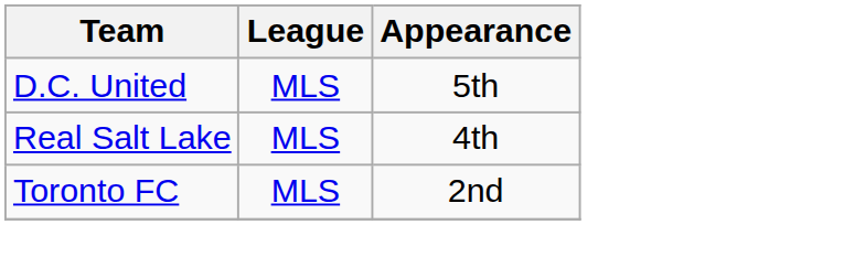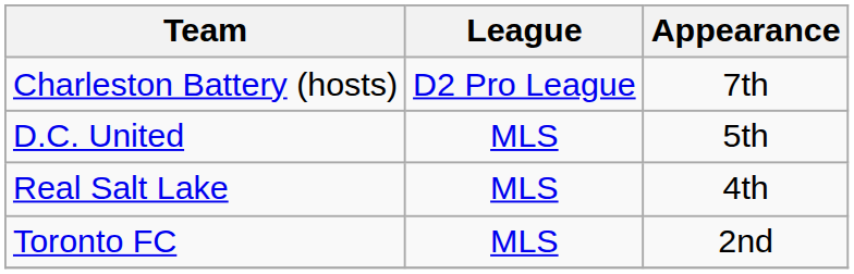+ row: Charleston Battery (hosts) | D2 Pro League | 7th
